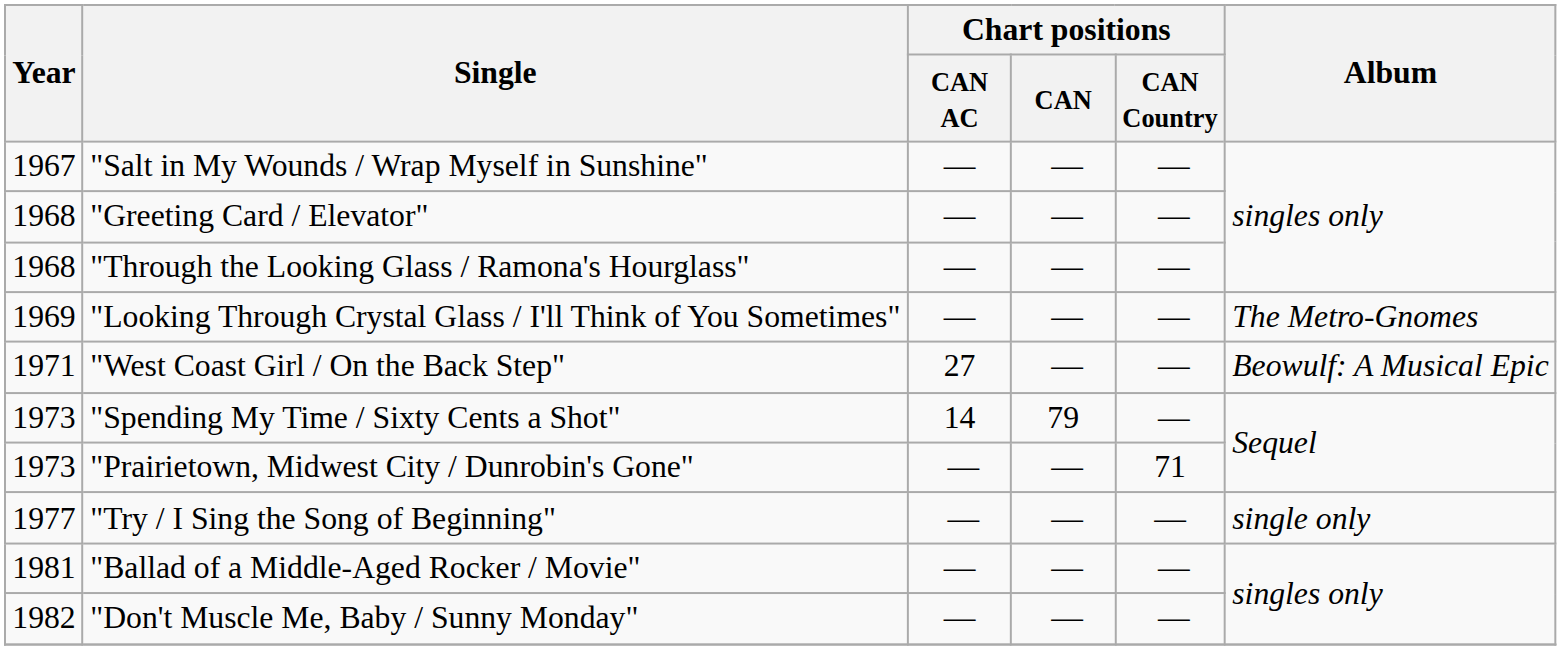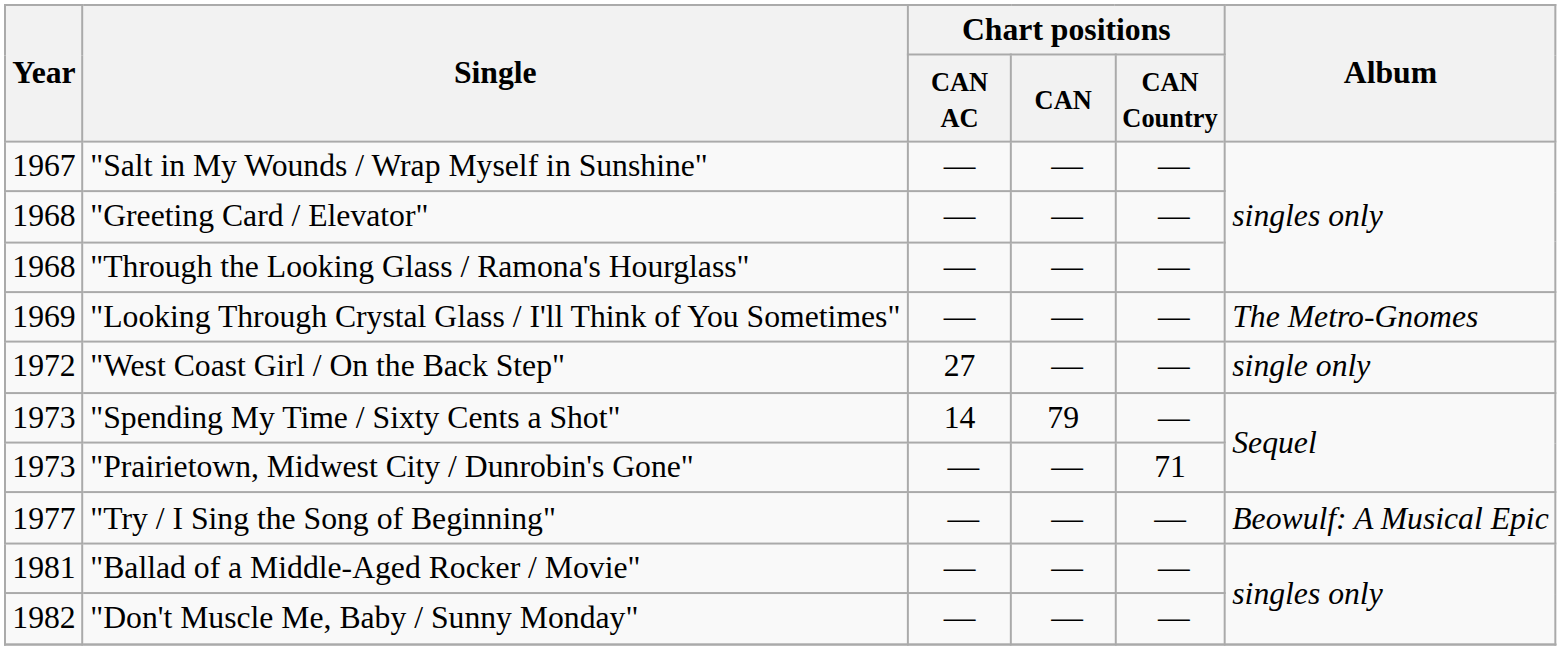"West Coast Girl / On the Back Step" | Year: 1971 -> 1972
"West Coast Girl / On the Back Step" | Album: Beowulf: A Musical Epic -> single only
"Try / I Sing the Song of Beginning" | Album: single only -> Beowulf: A Musical Epic
